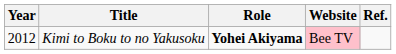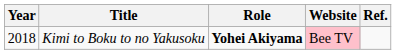Kimi to Boku to no Yakusoku | Year: 2012 -> 2018
